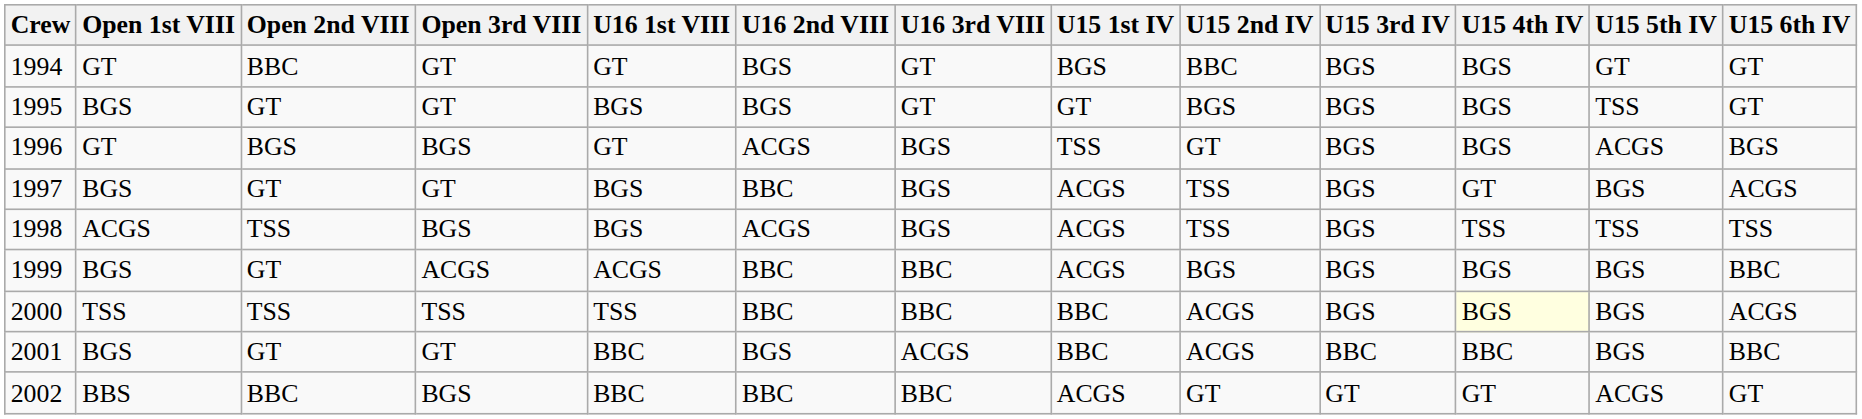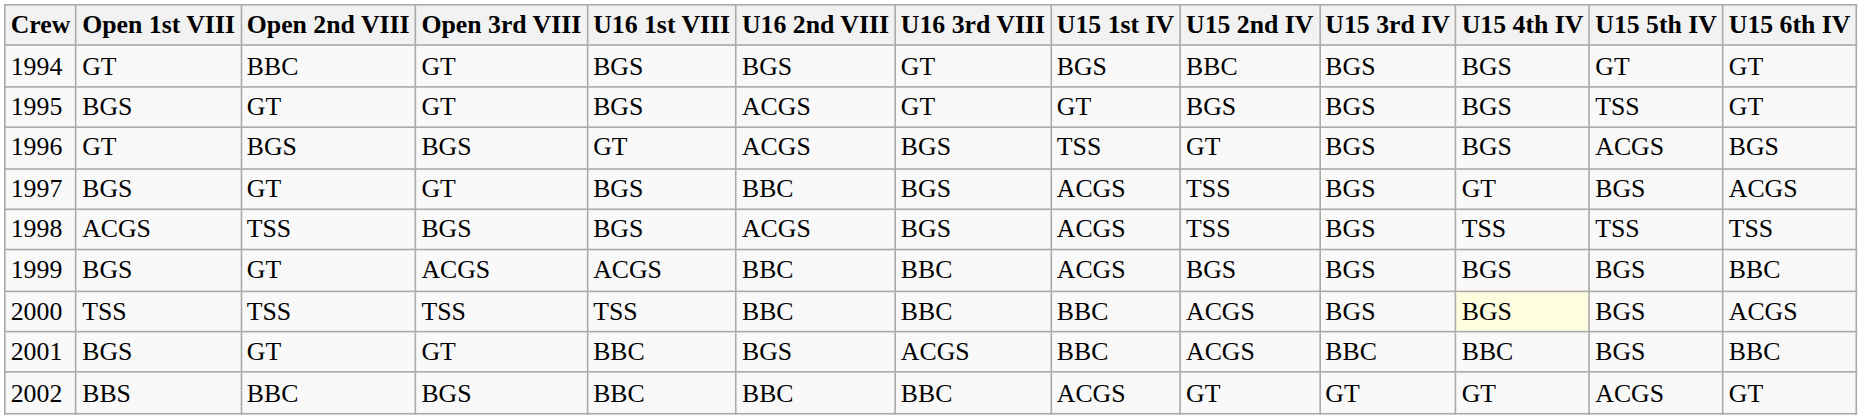1994 | U16 1st VIII: GT -> BGS
1995 | U16 2nd VIII: BGS -> ACGS
